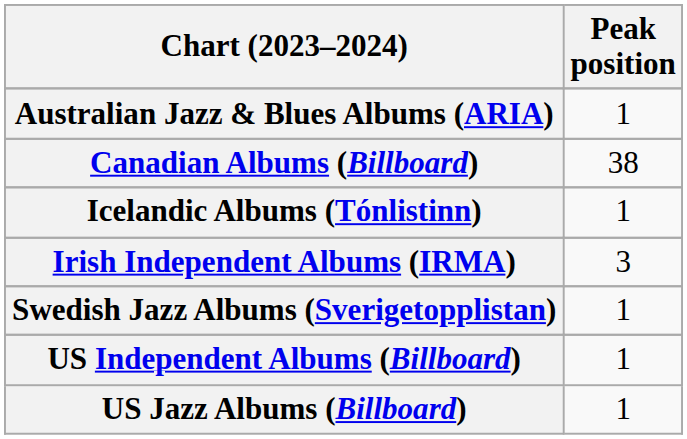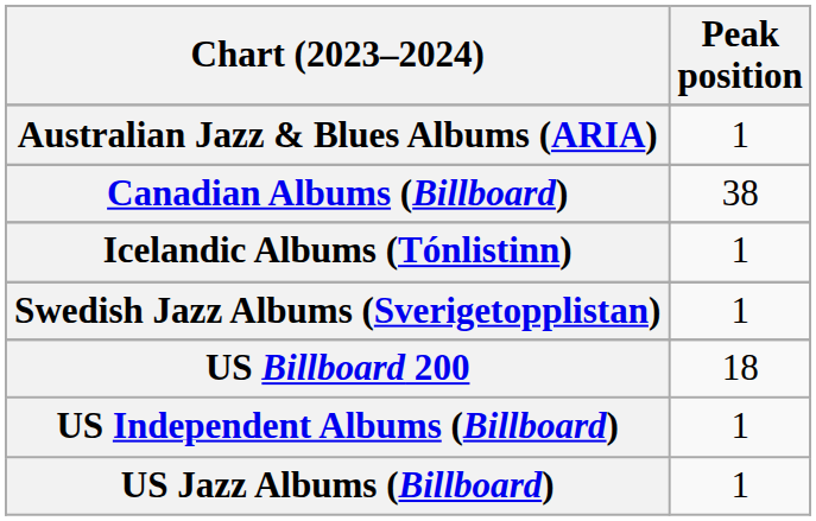- row: Irish Independent Albums (IRMA) | 3
+ row: US Billboard 200 | 18
